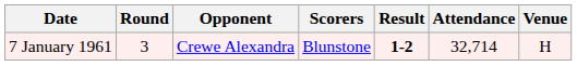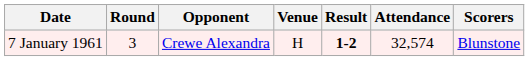columns swapped: Venue <-> Scorers
7 January 1961 | Attendance: 32,714 -> 32,574
